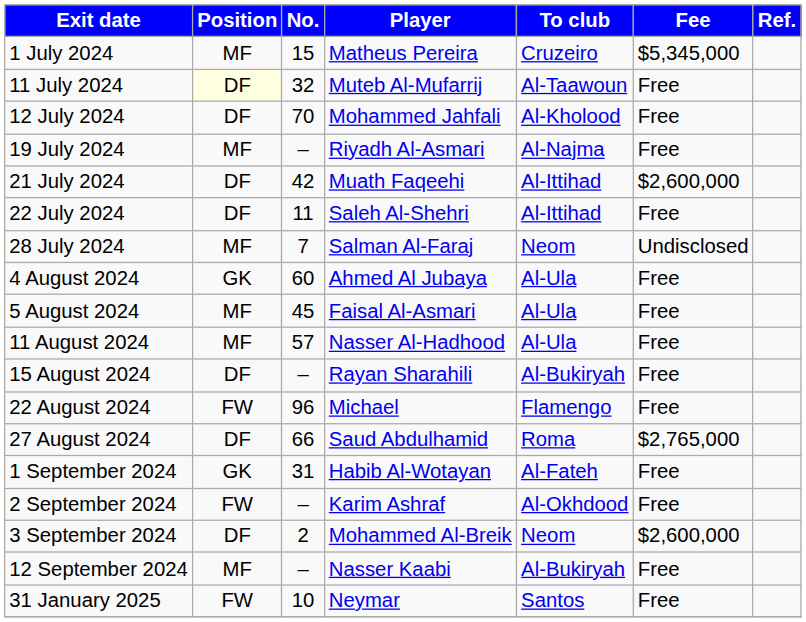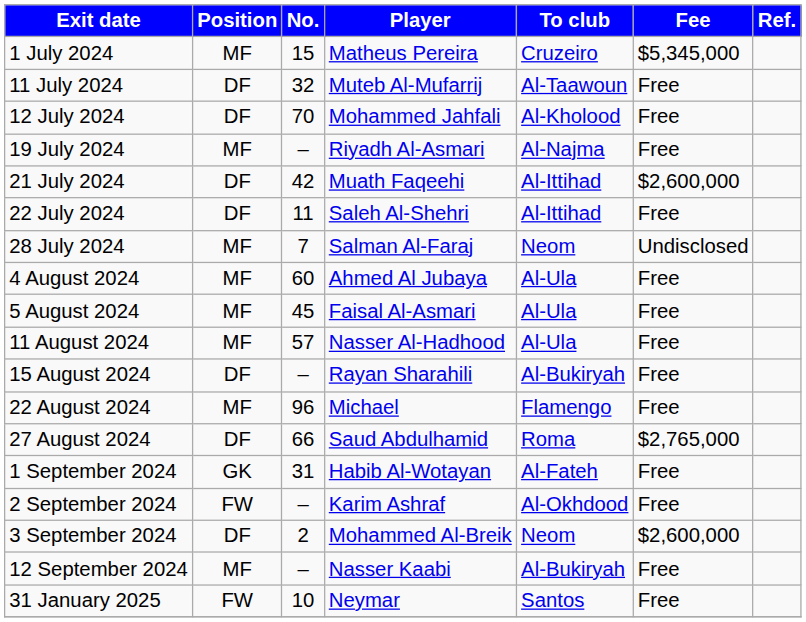11 July 2024 | Position: lightyellow background -> no background
4 August 2024 | Position: GK -> MF
22 August 2024 | Position: FW -> MF
